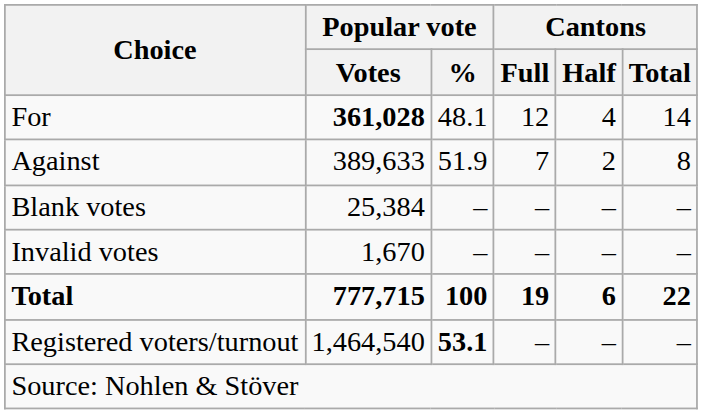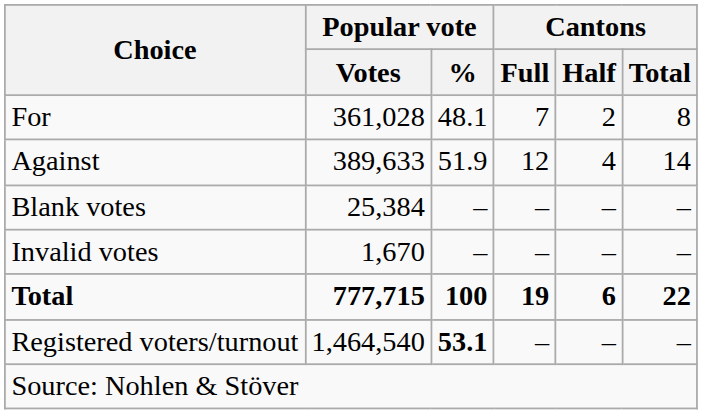For | Popular vote / Votes: bold -> normal
For | Cantons / Full: 12 -> 7
For | Cantons / Half: 4 -> 2
For | Cantons / Total: 14 -> 8
Against | Cantons / Full: 7 -> 12
Against | Cantons / Half: 2 -> 4
Against | Cantons / Total: 8 -> 14
